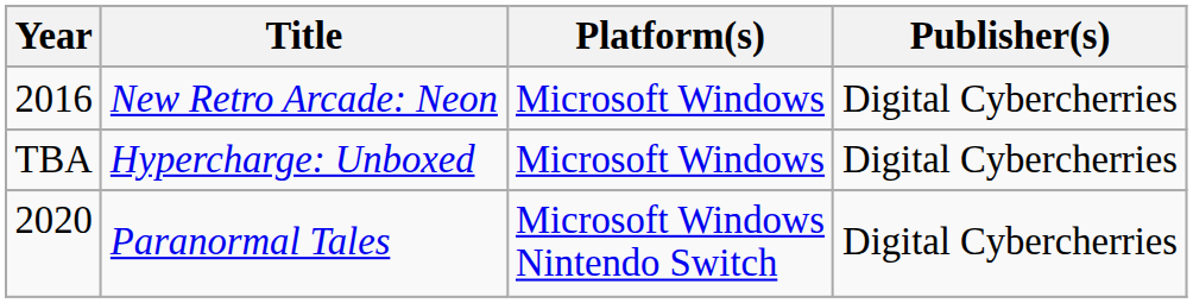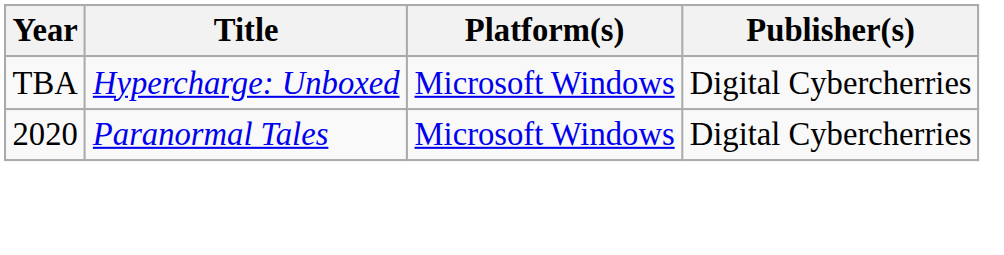- row: 2016 | New Retro Arcade: Neon | Microsoft Windows | Digital Cybercherries
Paranormal Tales | Platform(s): Microsoft Windows Nintendo Switch -> Microsoft Windows
